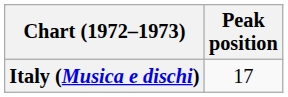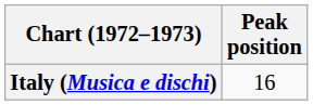Italy (Musica e dischi) | Peak position: 17 -> 16
